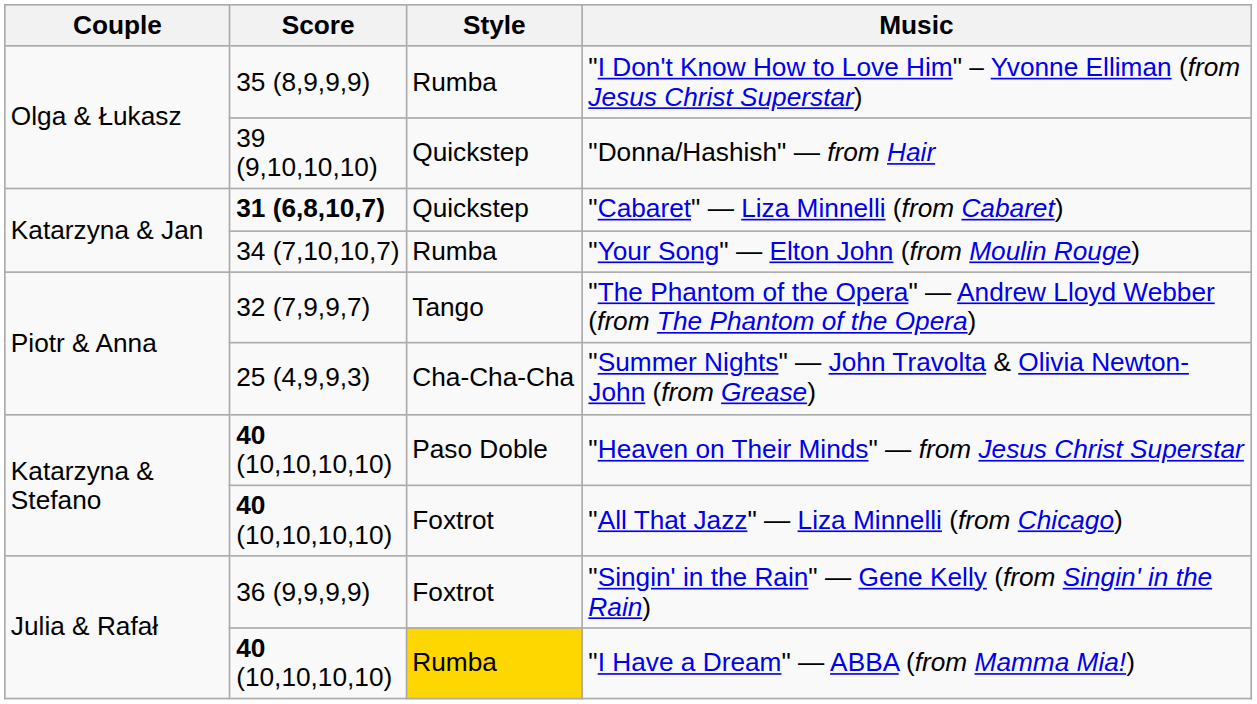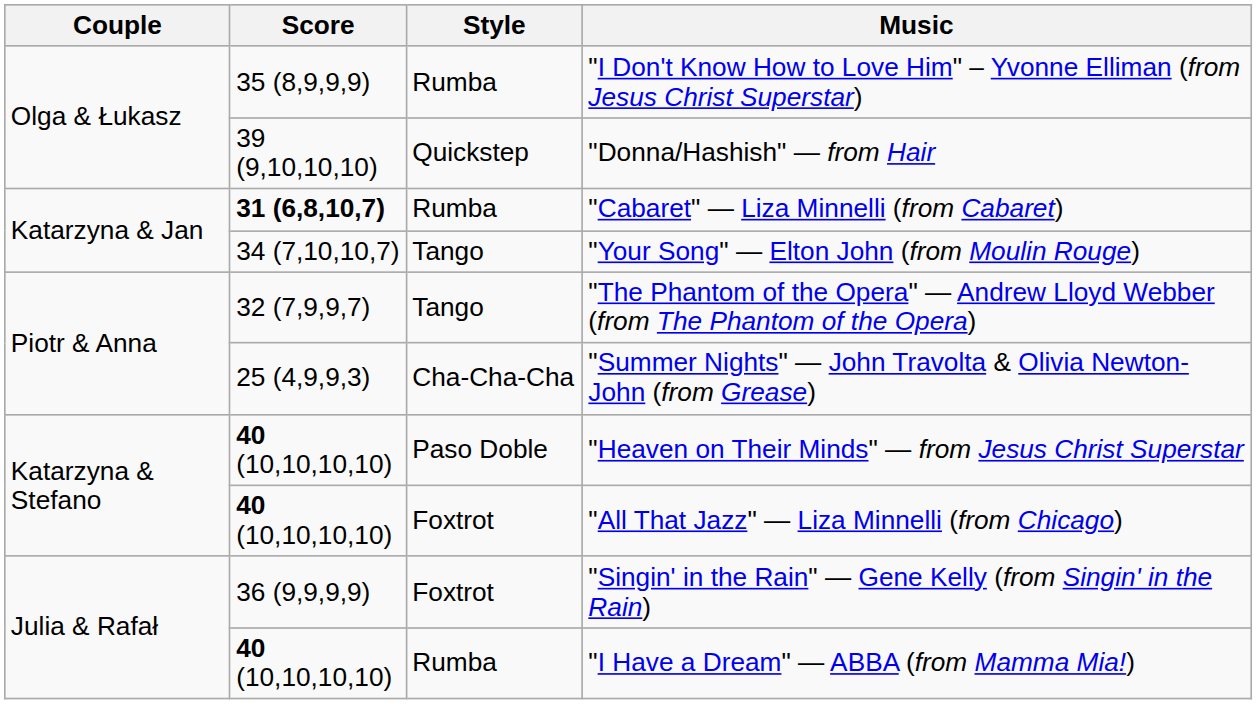"Cabaret" — Liza Minnelli (from Cabaret) | Style: Quickstep -> Rumba
"Your Song" — Elton John (from Moulin Rouge) | Style: Rumba -> Tango
"I Have a Dream" — ABBA (from Mamma Mia!) | Style: gold background -> no background
